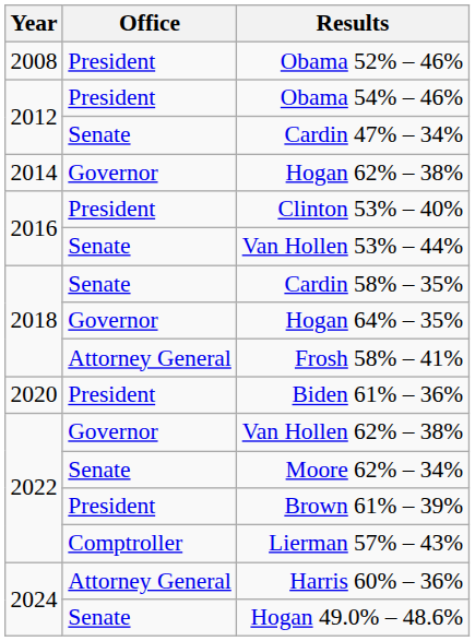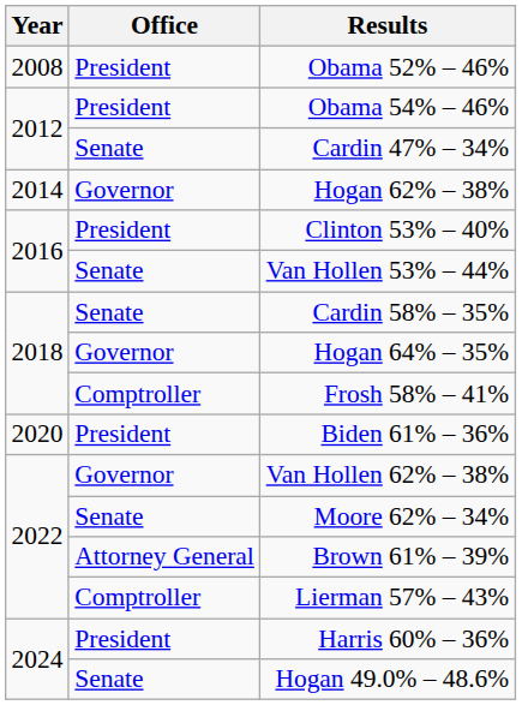Frosh 58% – 41% | Office: Attorney General -> Comptroller
Brown 61% – 39% | Office: President -> Attorney General
Harris 60% – 36% | Office: Attorney General -> President
